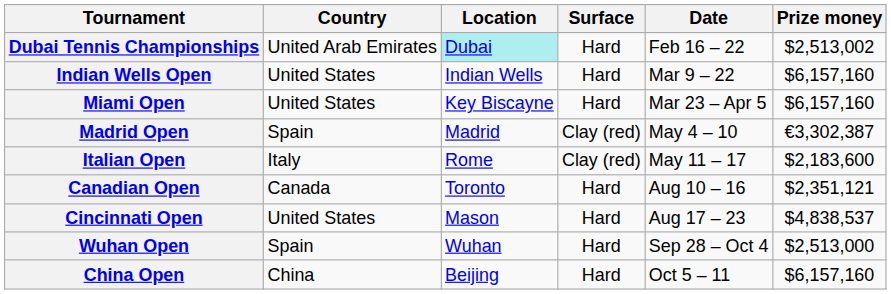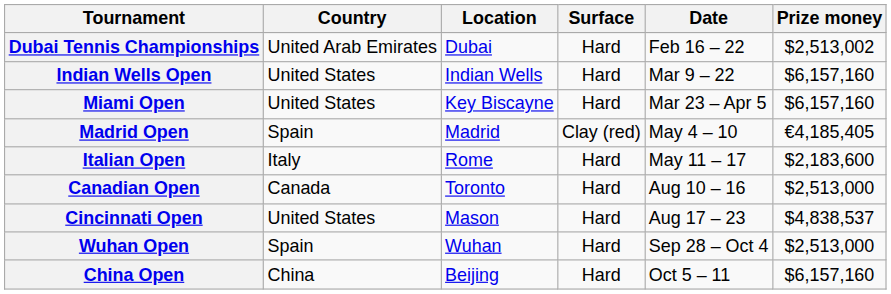Dubai Tennis Championships | Location: paleturquoise background -> no background
Madrid Open | Prize money: €3,302,387 -> €4,185,405
Italian Open | Surface: Clay (red) -> Hard
Canadian Open | Prize money: $2,351,121 -> $2,513,000
